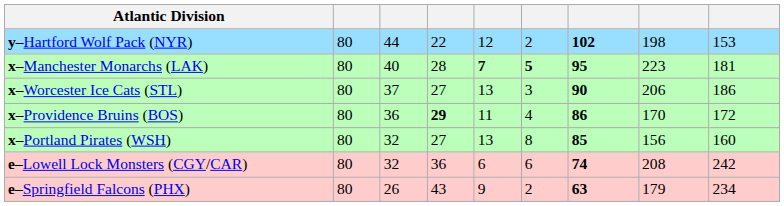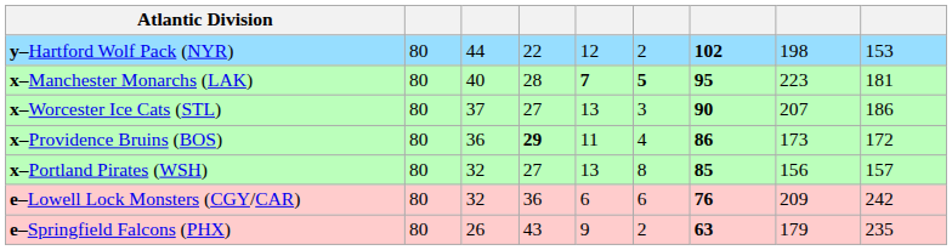x–Worcester Ice Cats (STL) | column 8: 206 -> 207
x–Providence Bruins (BOS) | column 8: 170 -> 173
x–Portland Pirates (WSH) | column 9: 160 -> 157
e–Lowell Lock Monsters (CGY/CAR) | column 7: 74 -> 76
e–Lowell Lock Monsters (CGY/CAR) | column 8: 208 -> 209
e–Springfield Falcons (PHX) | column 9: 234 -> 235
